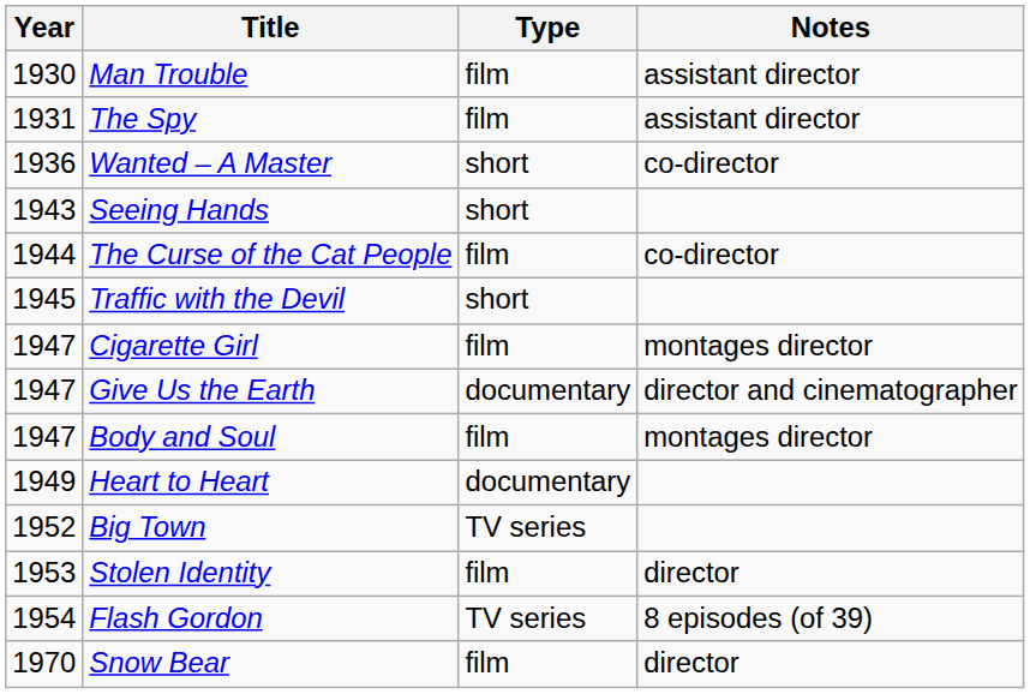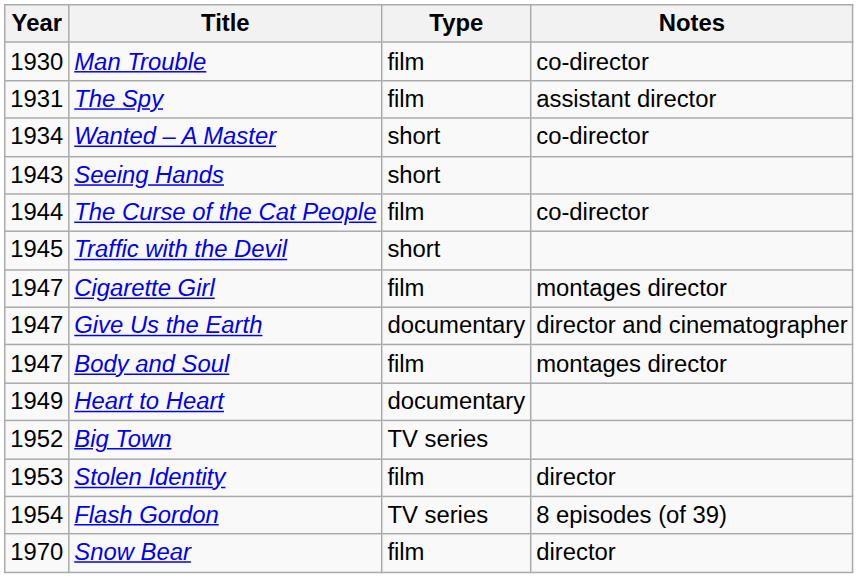Man Trouble | Notes: assistant director -> co-director
Wanted – A Master | Year: 1936 -> 1934
